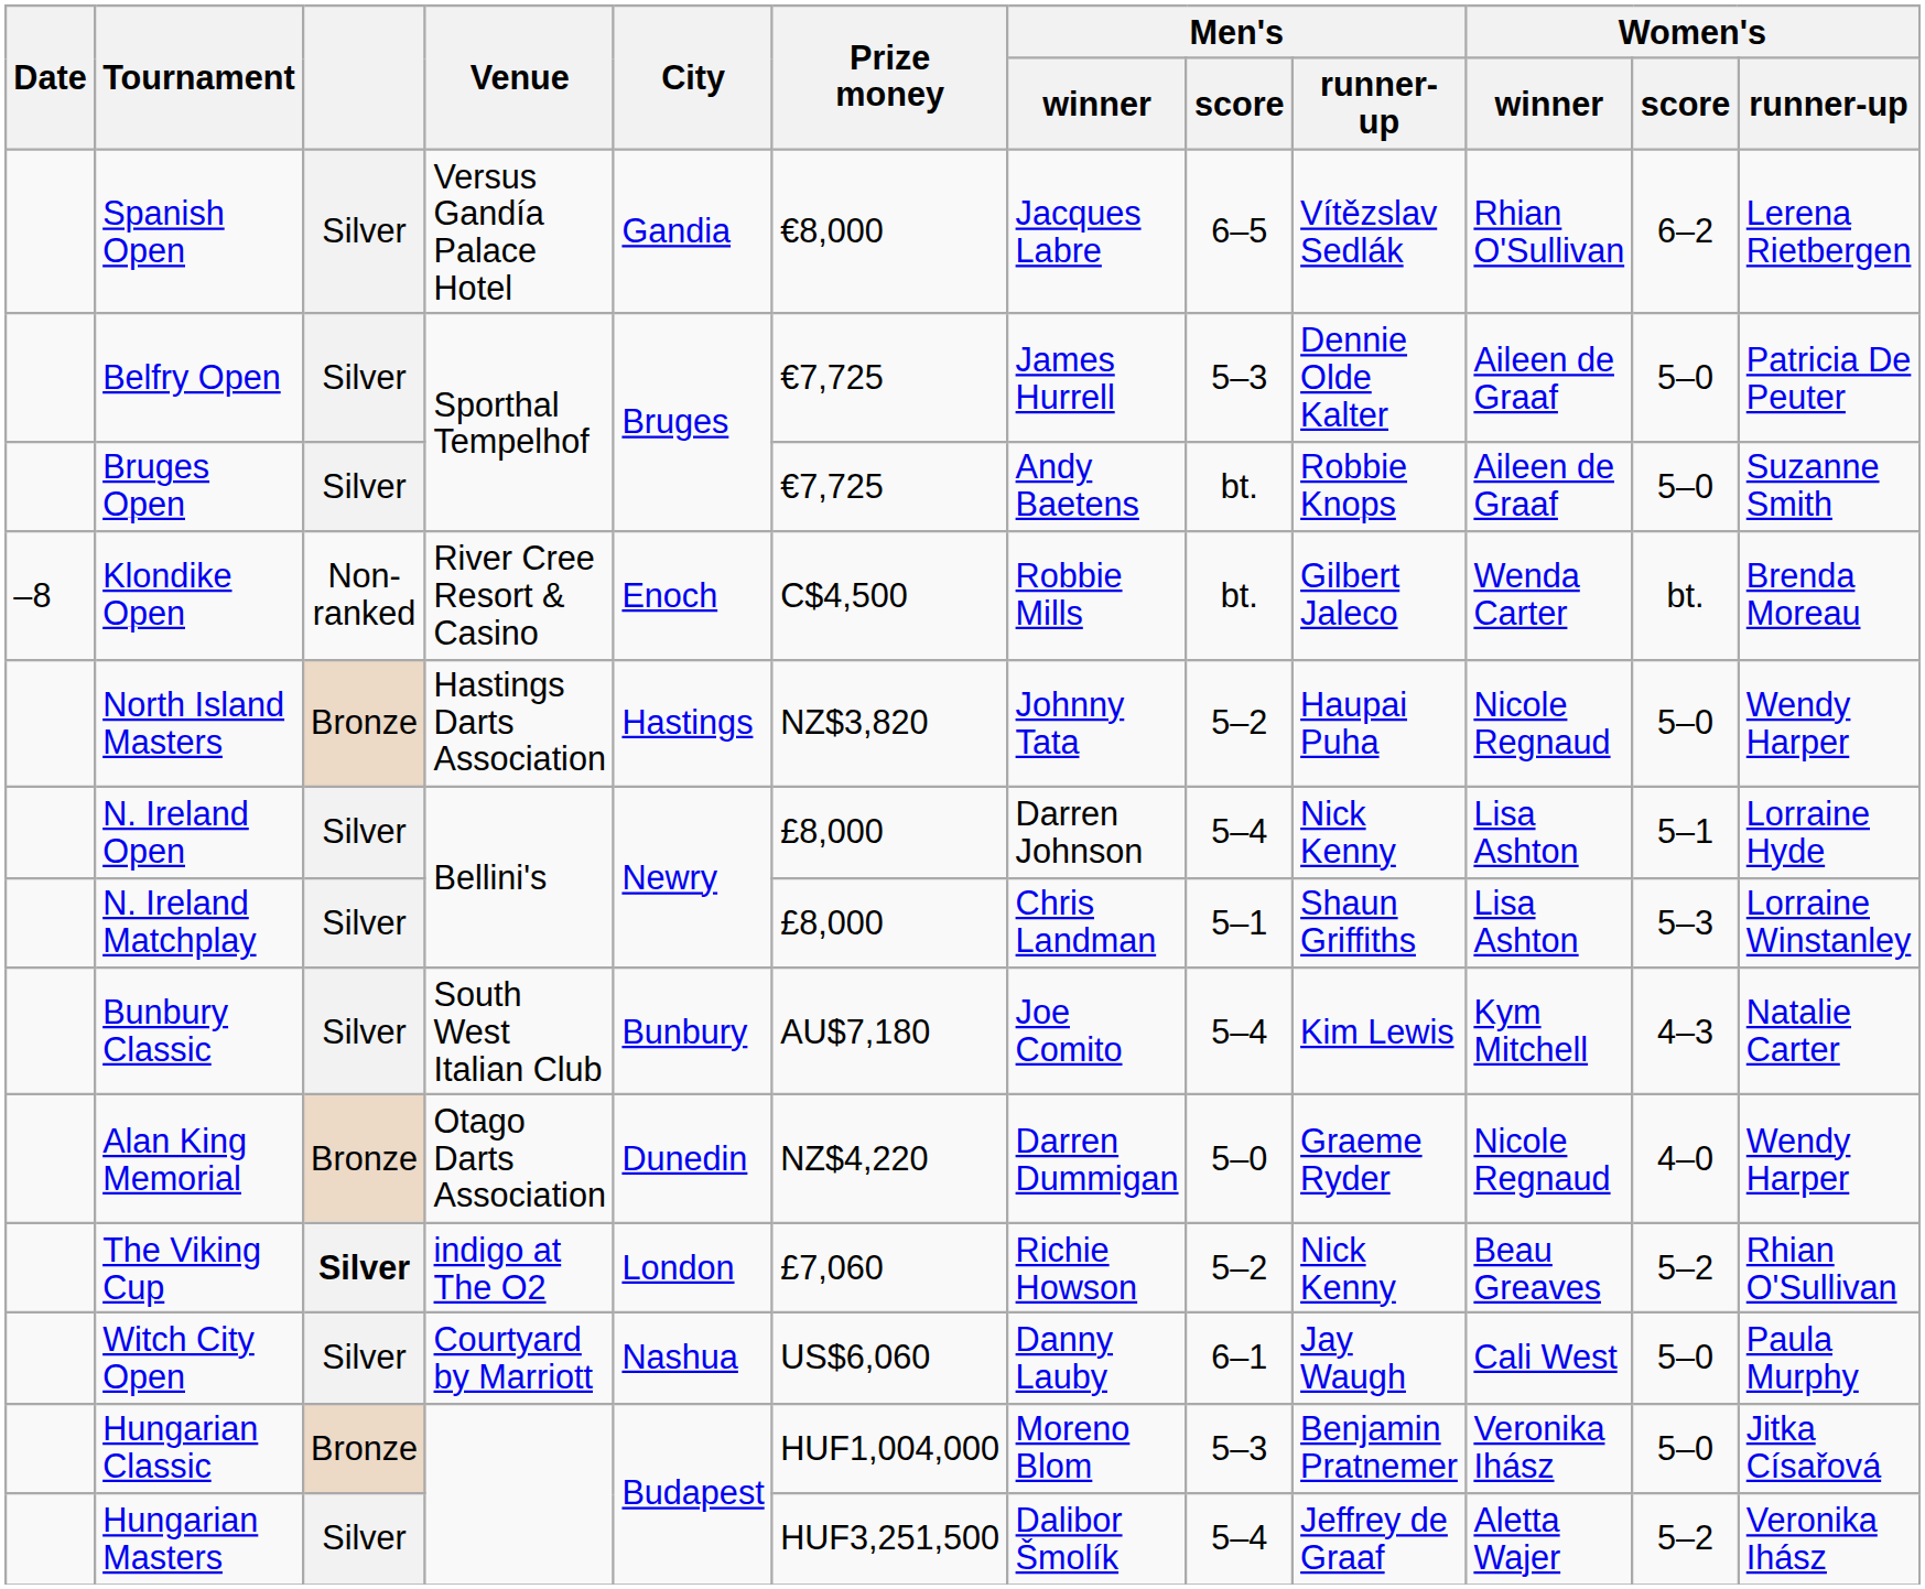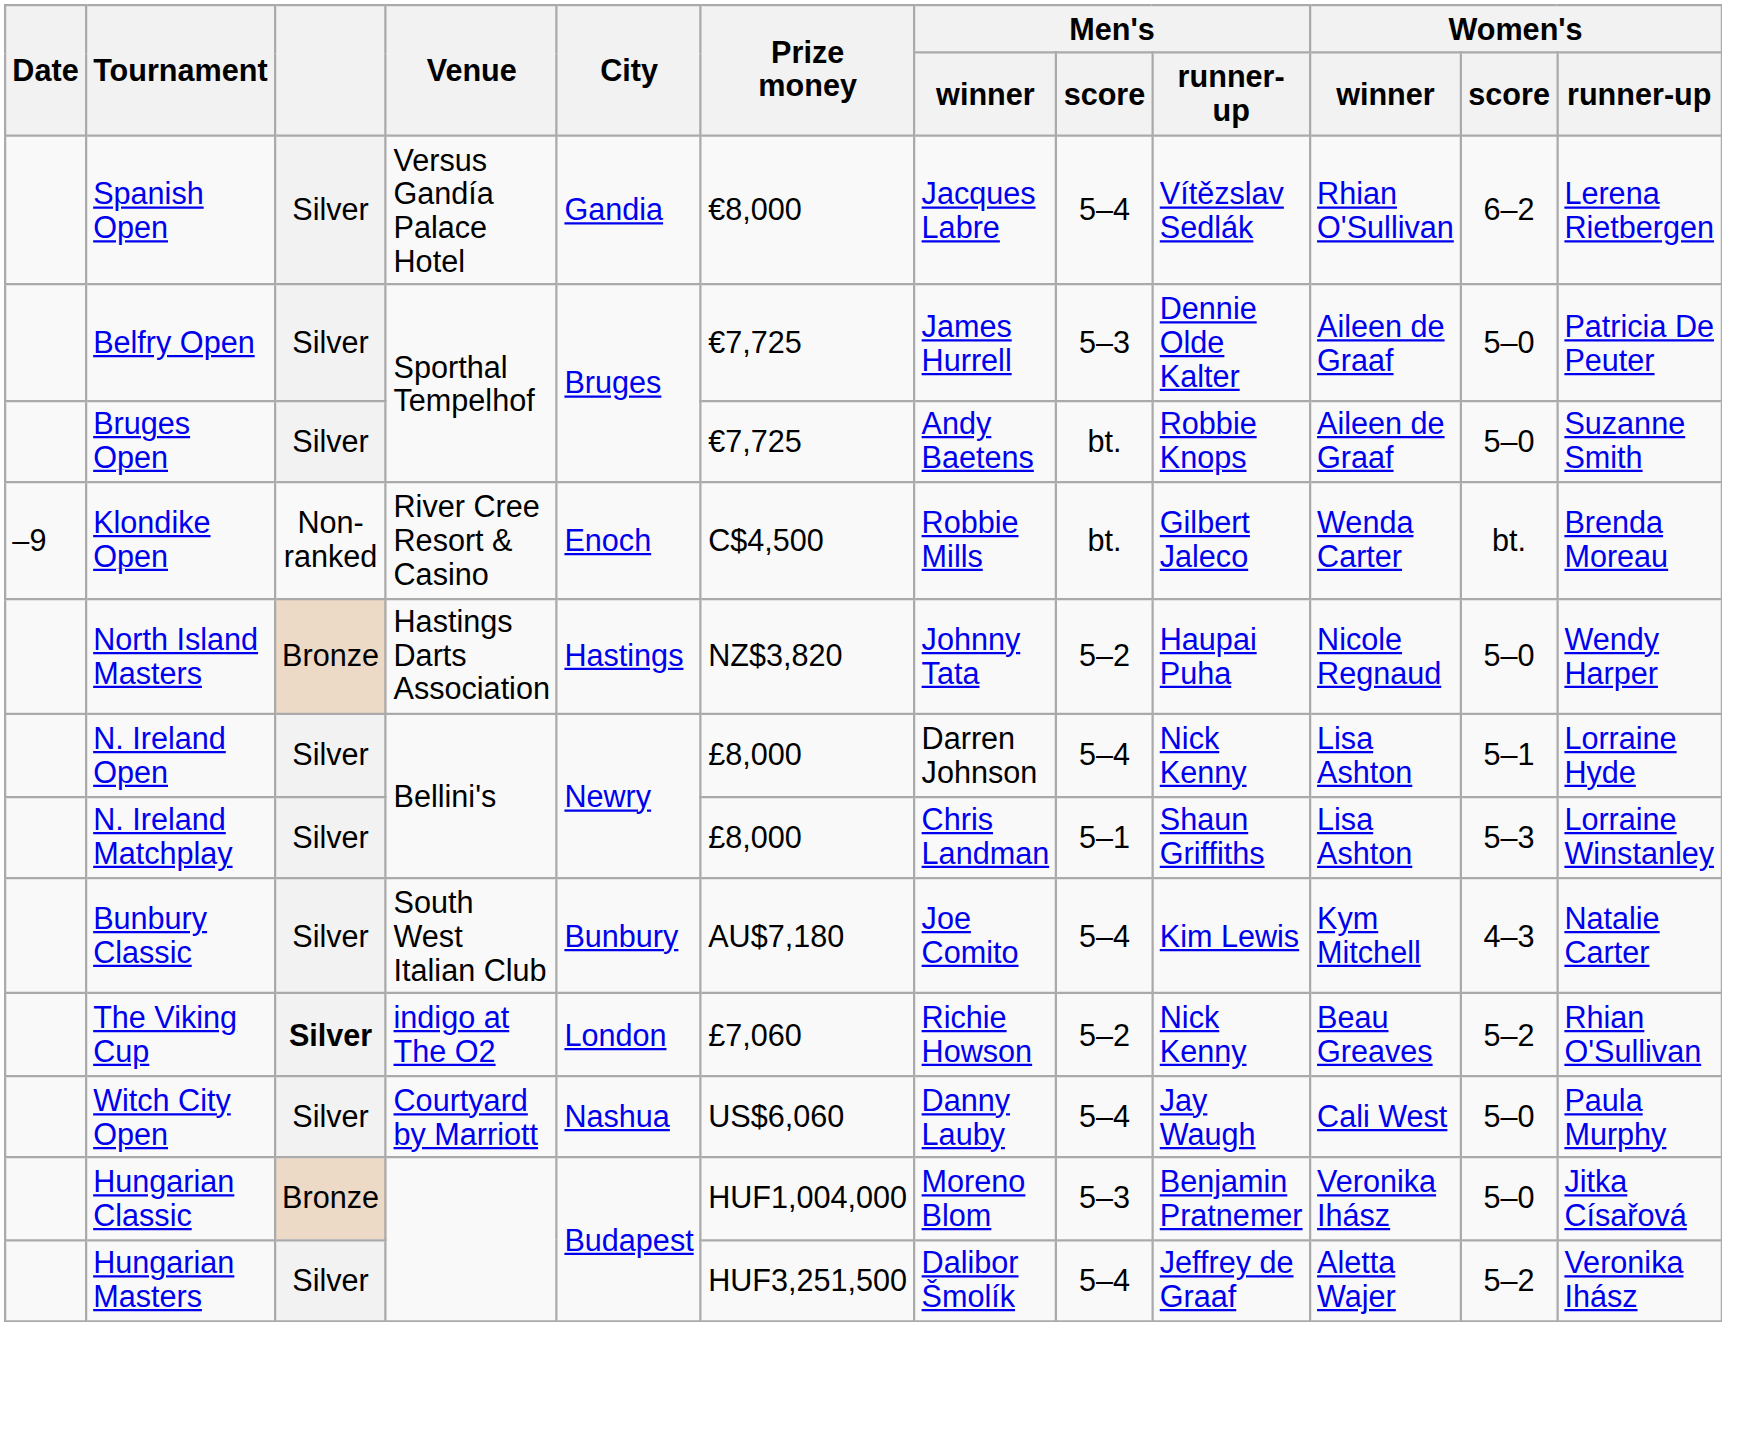Spanish Open | Men's / score: 6–5 -> 5–4
Klondike Open | Date: –8 -> –9
- row: Alan King Memorial | Bronze | Otago Darts Association | Dunedin | NZ$4,220 | Darren Dummigan | 5–0 | Graeme Ryder | Nicole Regnaud | 4–0 | Wendy Harper
Witch City Open | Men's / score: 6–1 -> 5–4
